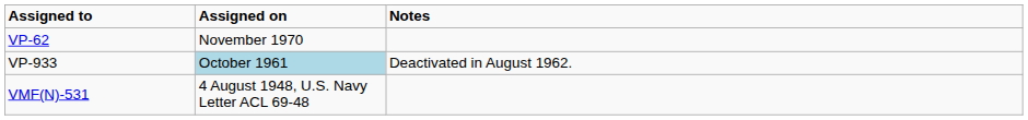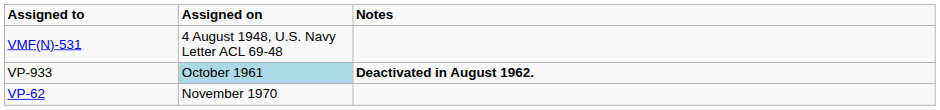rows swapped: VMF(N)-531 <-> VP-62
VP-933 | Notes: normal -> bold
